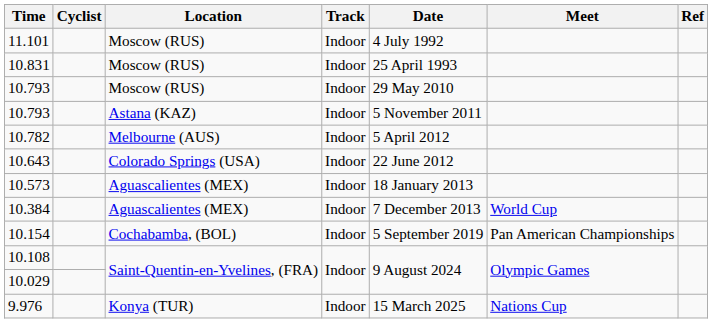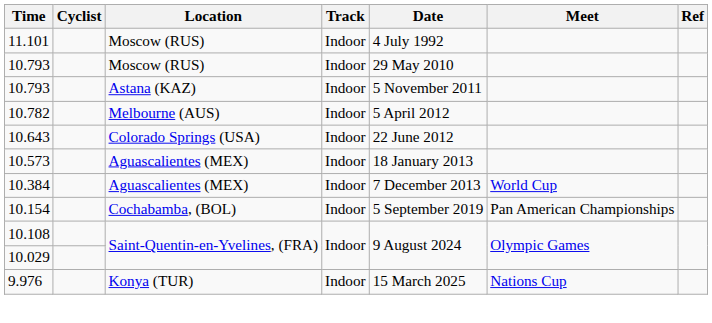- row: 10.831 | Moscow (RUS) | Indoor | 25 April 1993
